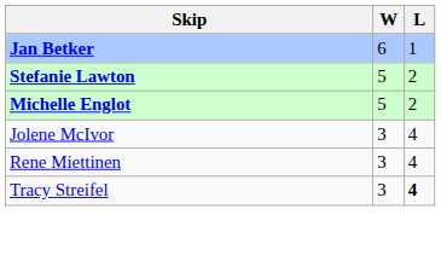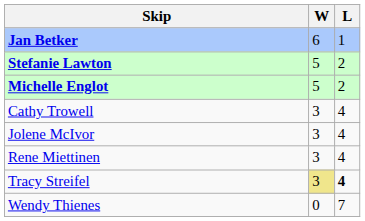+ row: Cathy Trowell | 3 | 4
Tracy Streifel | W: no background -> khaki background
+ row: Wendy Thienes | 0 | 7
